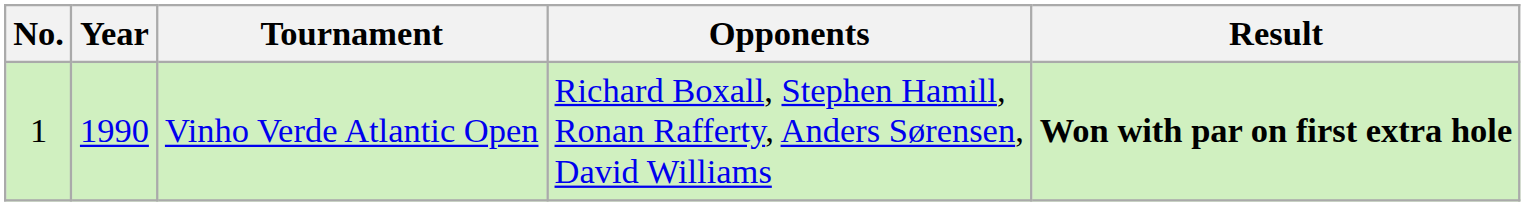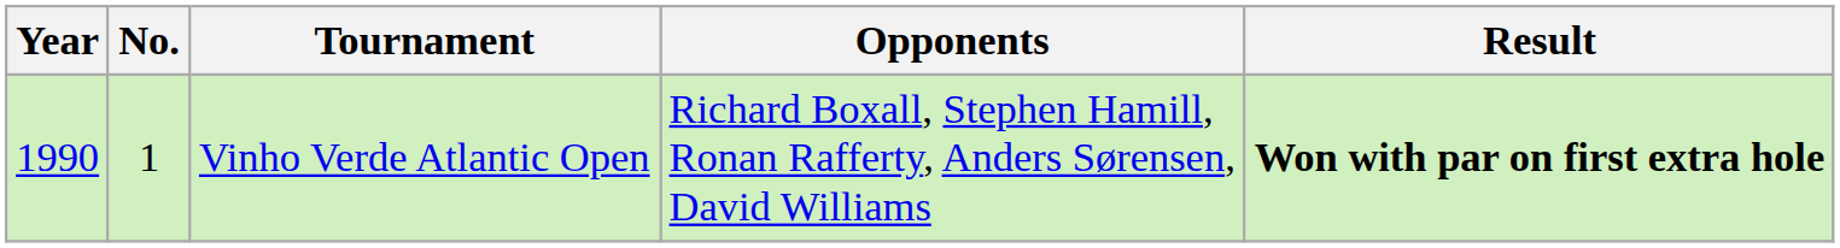columns swapped: No. <-> Year
